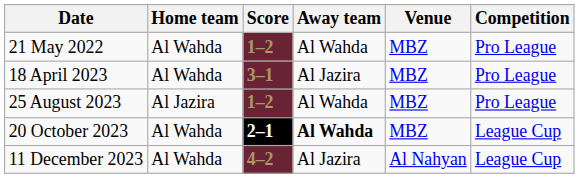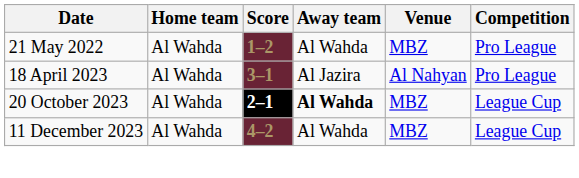18 April 2023 | Venue: MBZ -> Al Nahyan
- row: 25 August 2023 | Al Jazira | 1–2 | Al Wahda | MBZ | Pro League
11 December 2023 | Away team: Al Jazira -> Al Wahda
11 December 2023 | Venue: Al Nahyan -> MBZ
